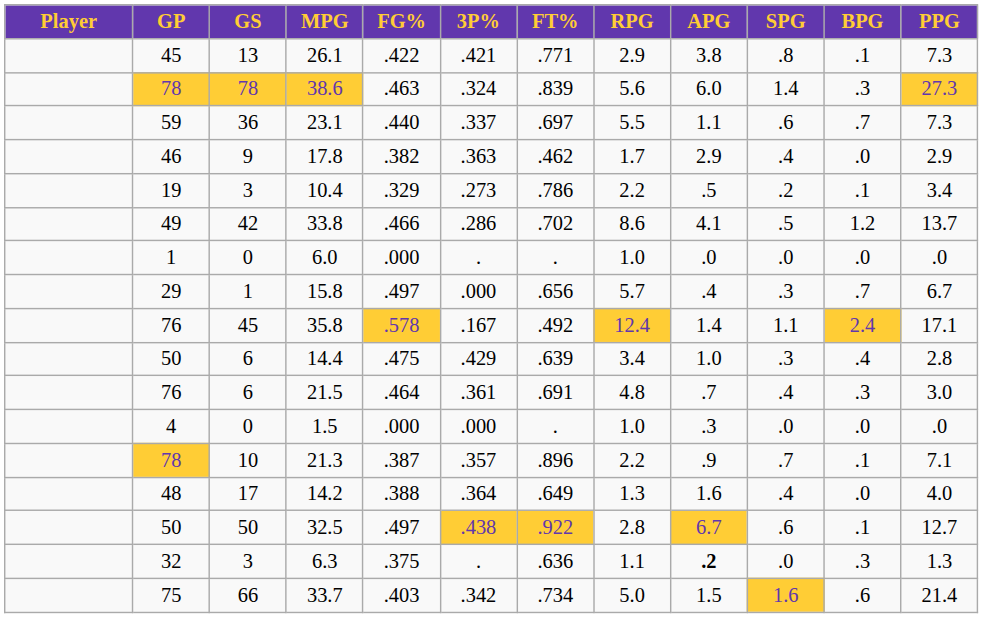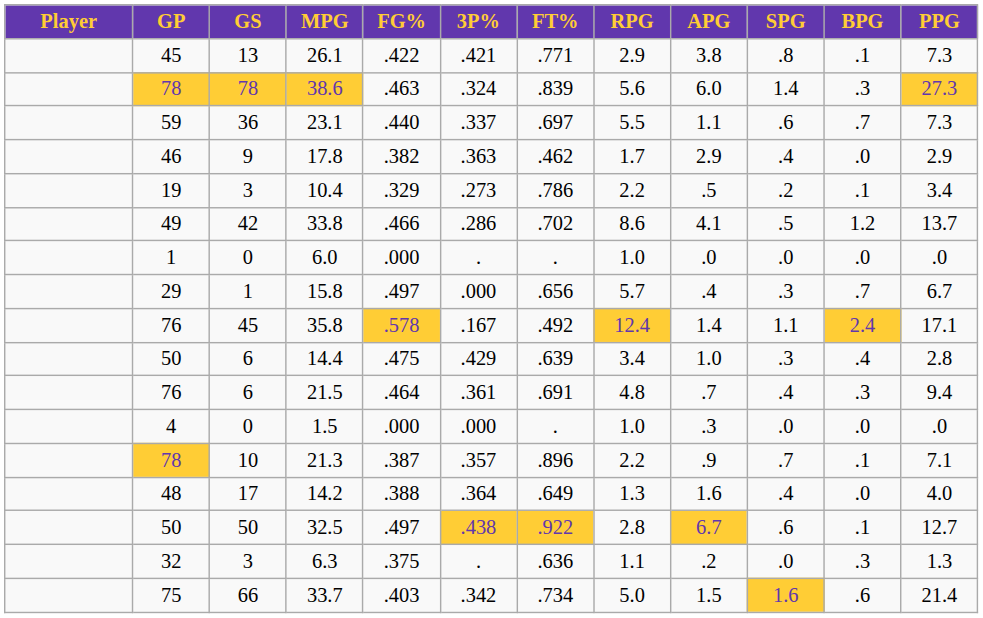21.5 | PPG: 3.0 -> 9.4
6.3 | APG: bold -> normal
